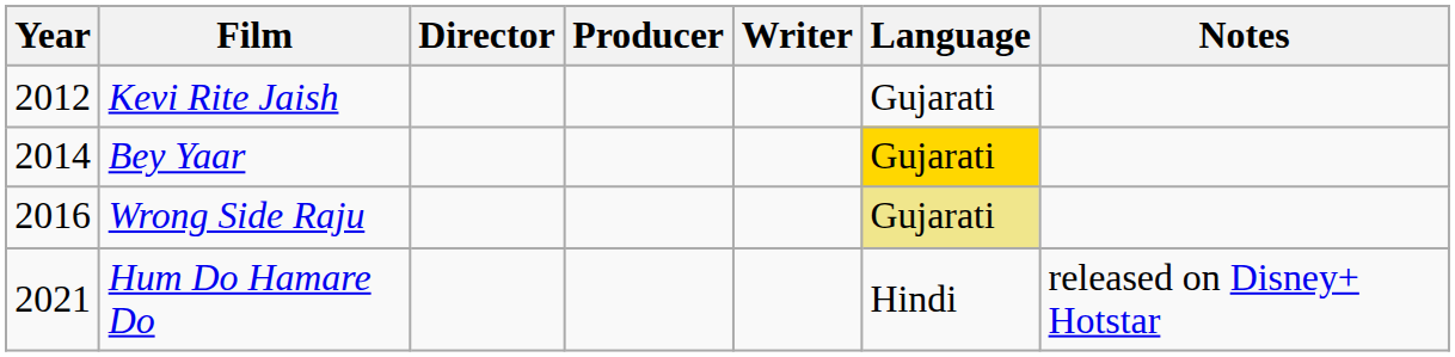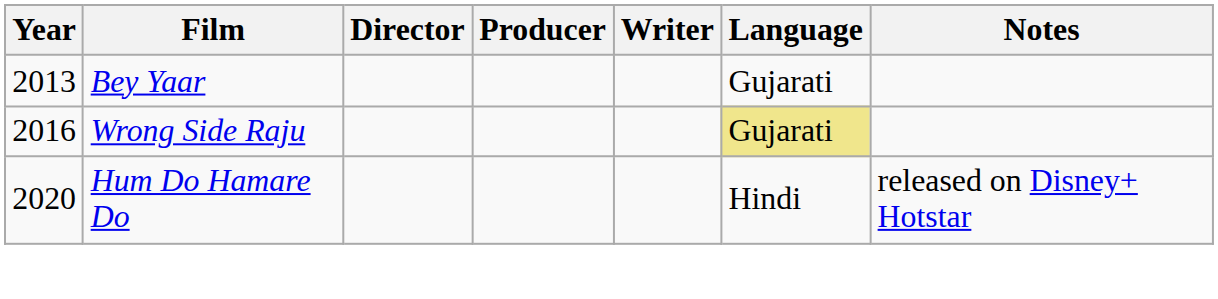- row: 2012 | Kevi Rite Jaish | Gujarati
Bey Yaar | Year: 2014 -> 2013
Bey Yaar | Language: gold background -> no background
Hum Do Hamare Do | Year: 2021 -> 2020
